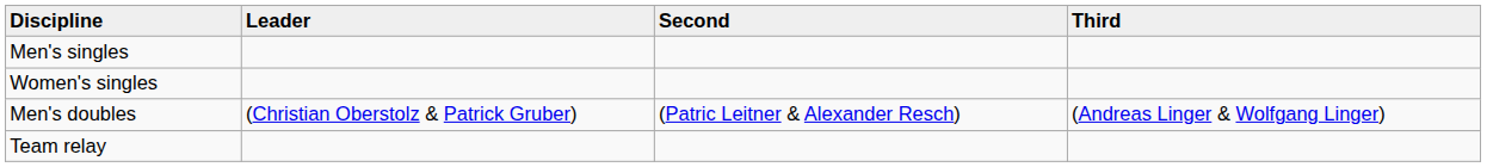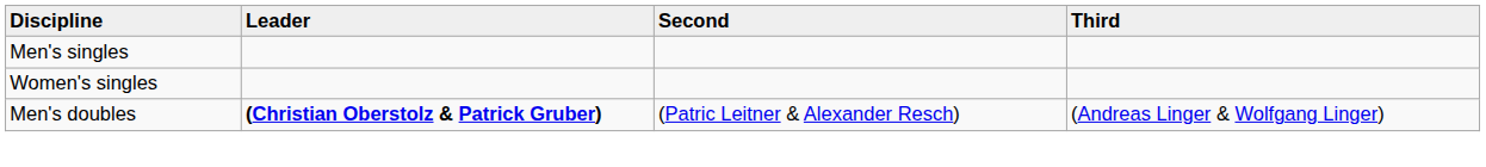Men's doubles | Leader: normal -> bold
- row: Team relay
